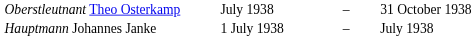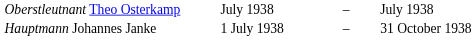Oberstleutnant Theo Osterkamp | column 4: 31 October 1938 -> July 1938
Hauptmann Johannes Janke | column 4: July 1938 -> 31 October 1938
